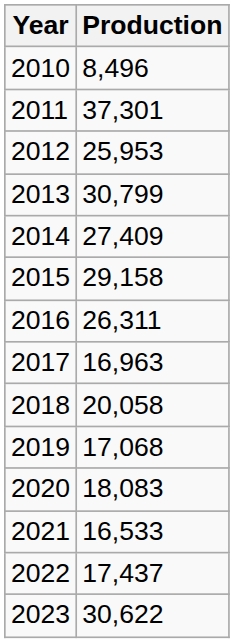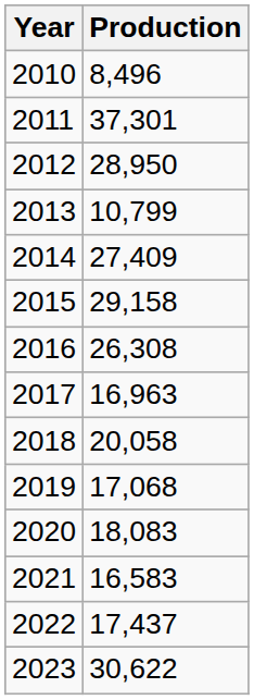2012 | Production: 25,953 -> 28,950
2013 | Production: 30,799 -> 10,799
2016 | Production: 26,311 -> 26,308
2021 | Production: 16,533 -> 16,583
